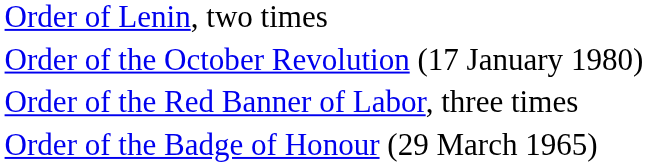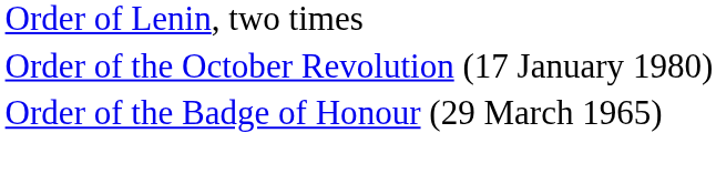- row: Order of the Red Banner of Labor, three times
